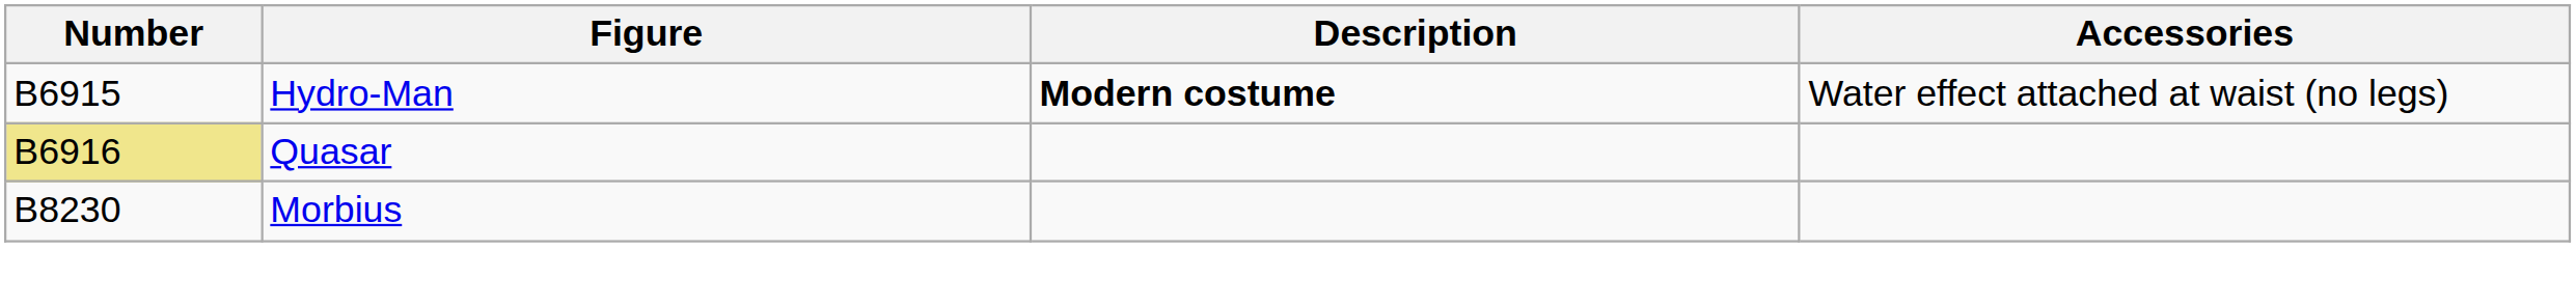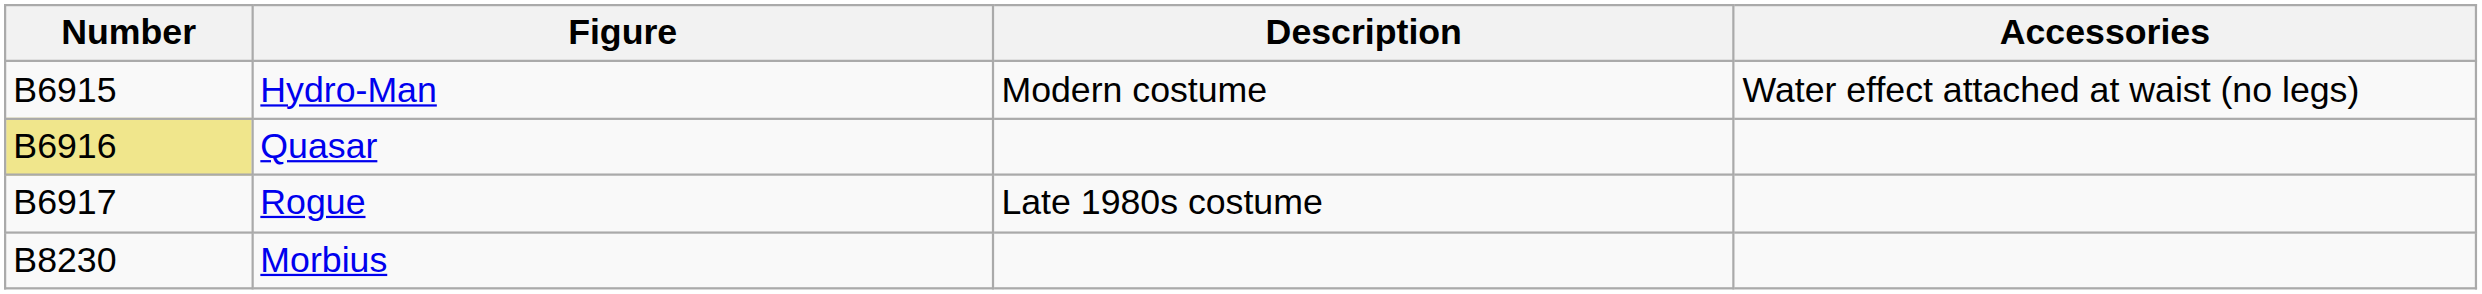Hydro-Man | Description: bold -> normal
+ row: B6917 | Rogue | Late 1980s costume
